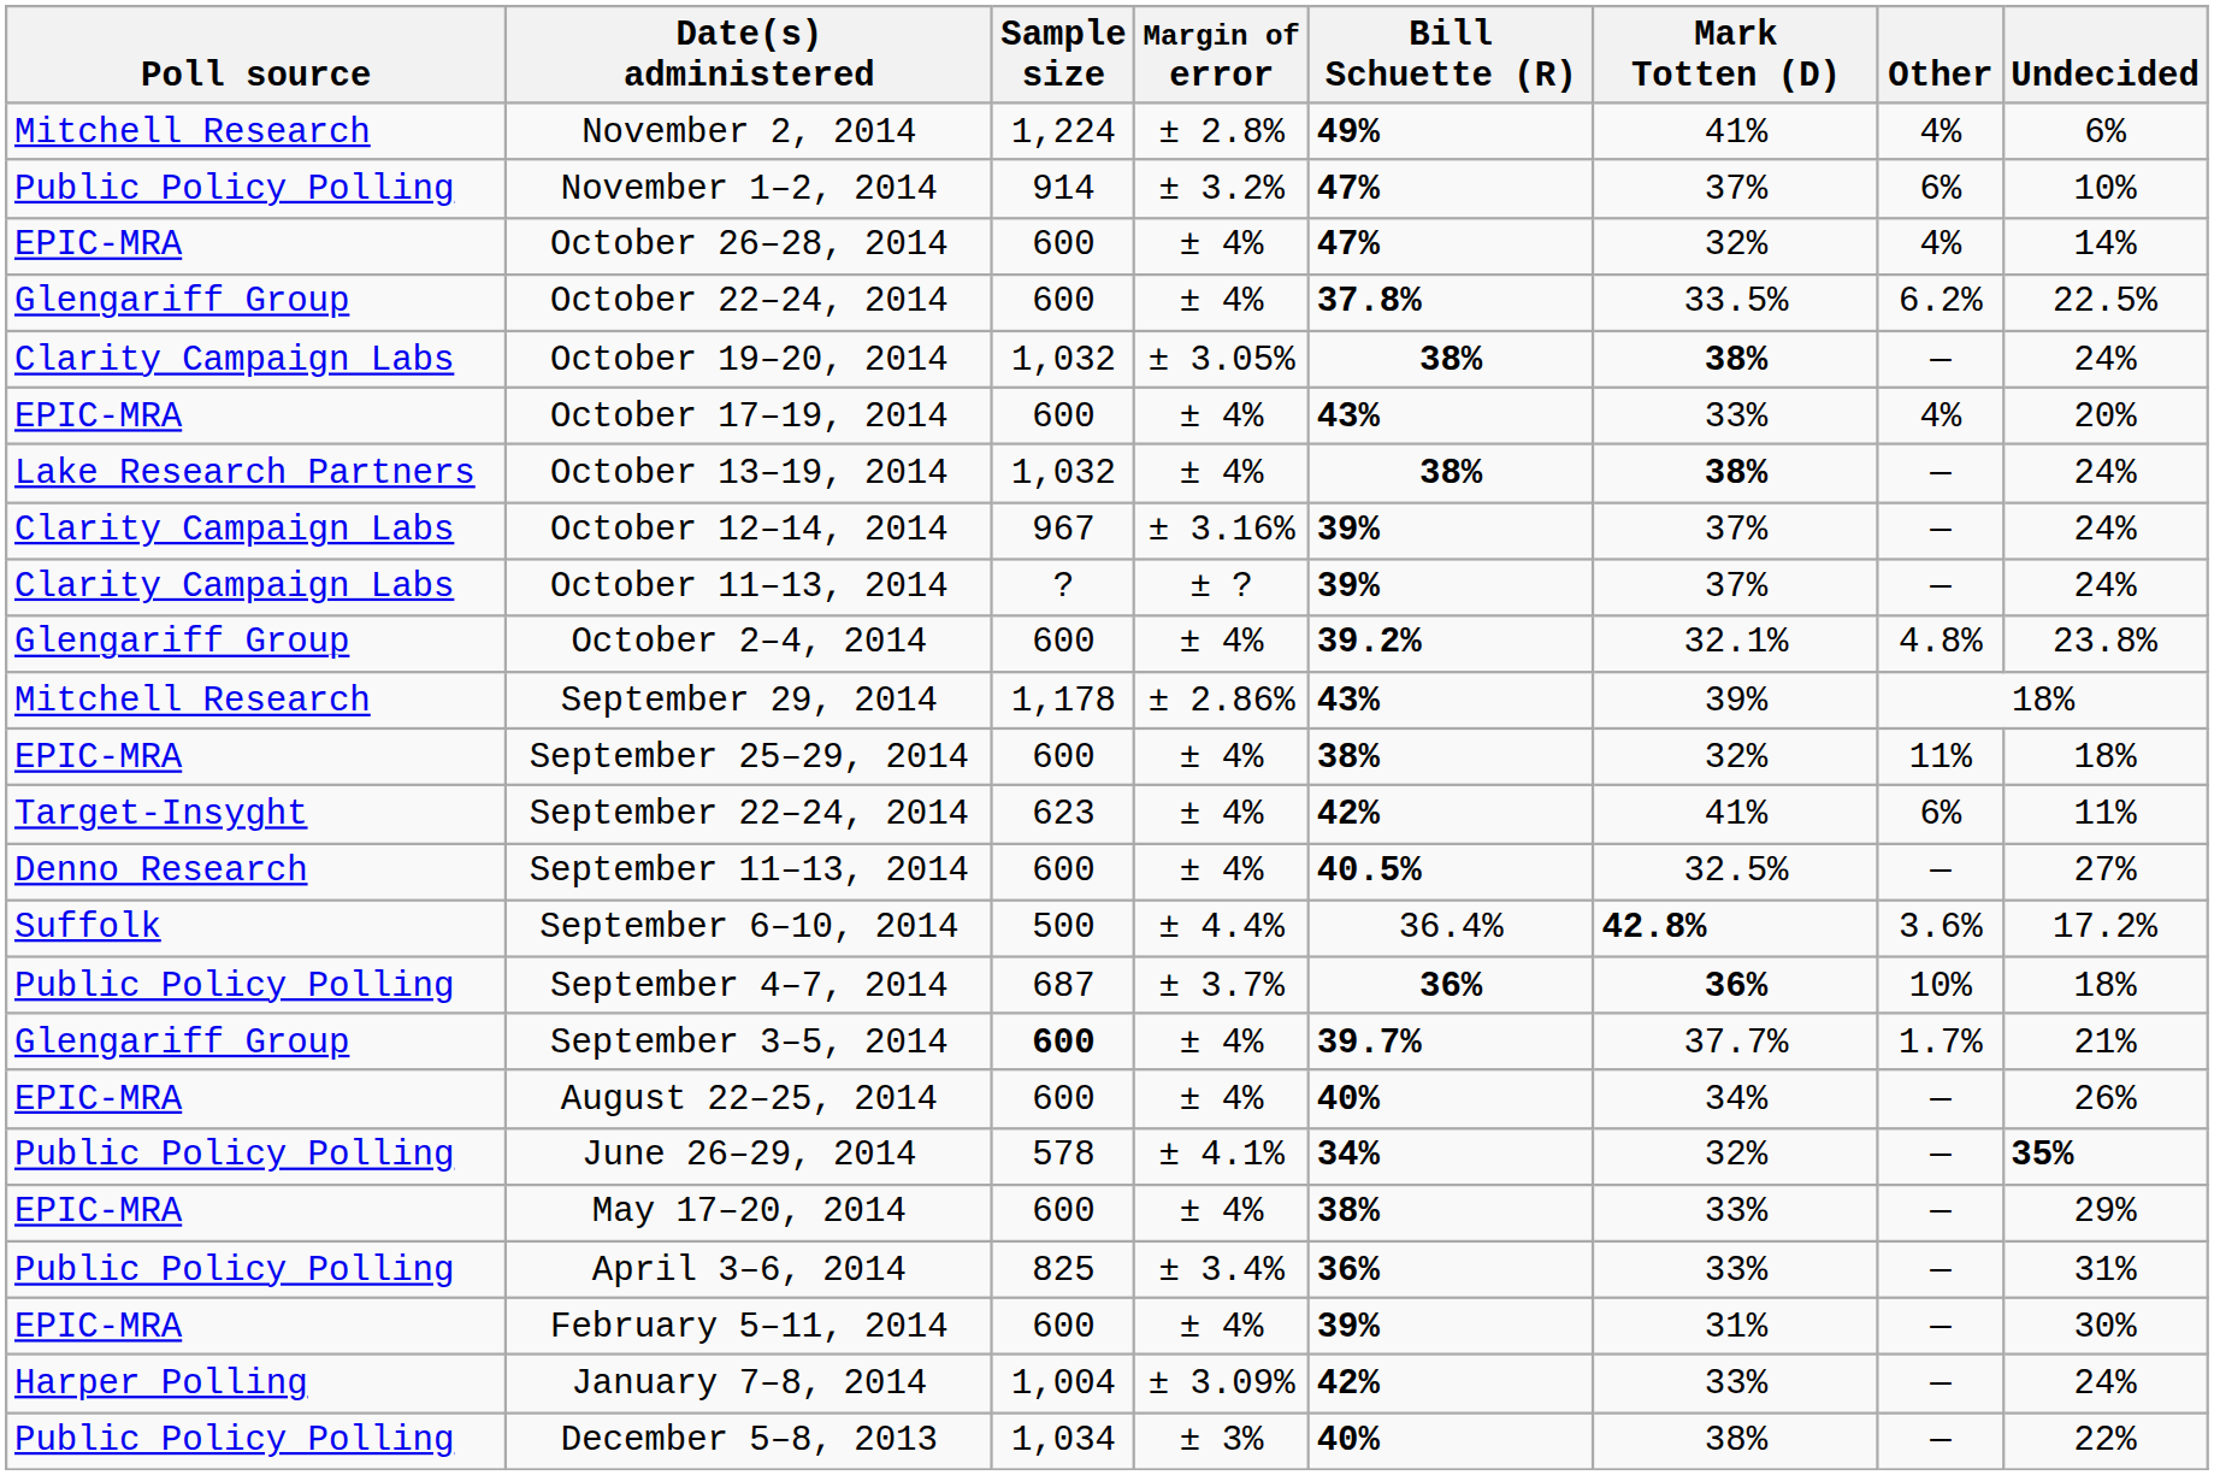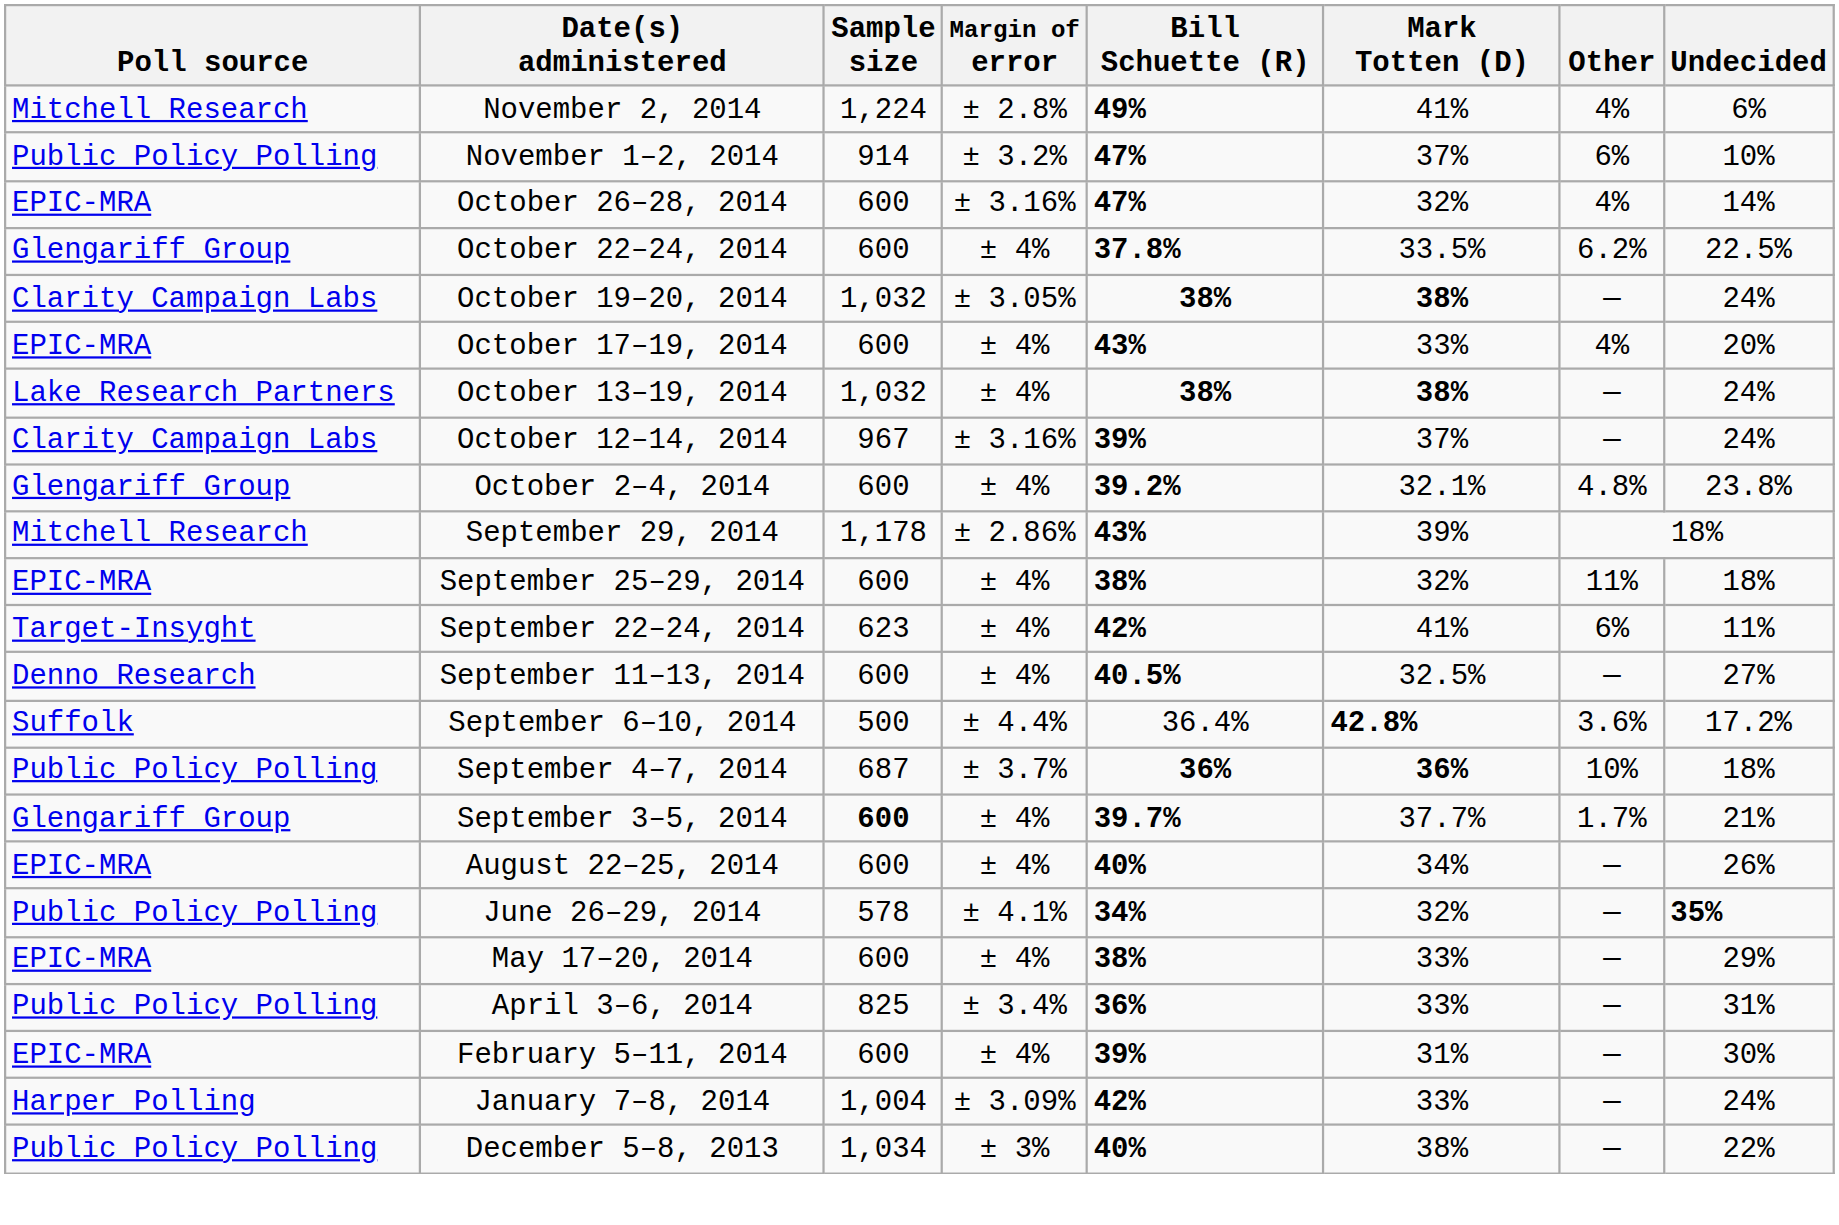October 26–28, 2014 | Margin of error: ± 4% -> ± 3.16%
- row: Clarity Campaign Labs | October 11–13, 2014 | ? | ± ? | 39% | 37% | — | 24%
